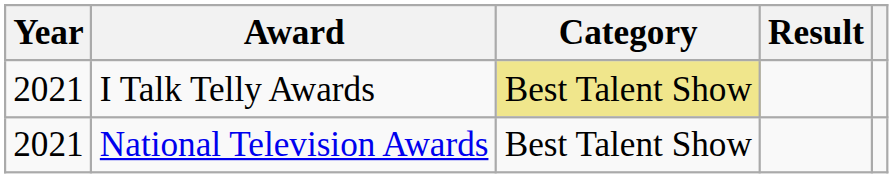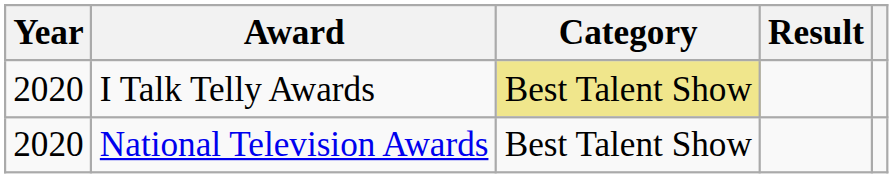I Talk Telly Awards | Year: 2021 -> 2020
National Television Awards | Year: 2021 -> 2020
